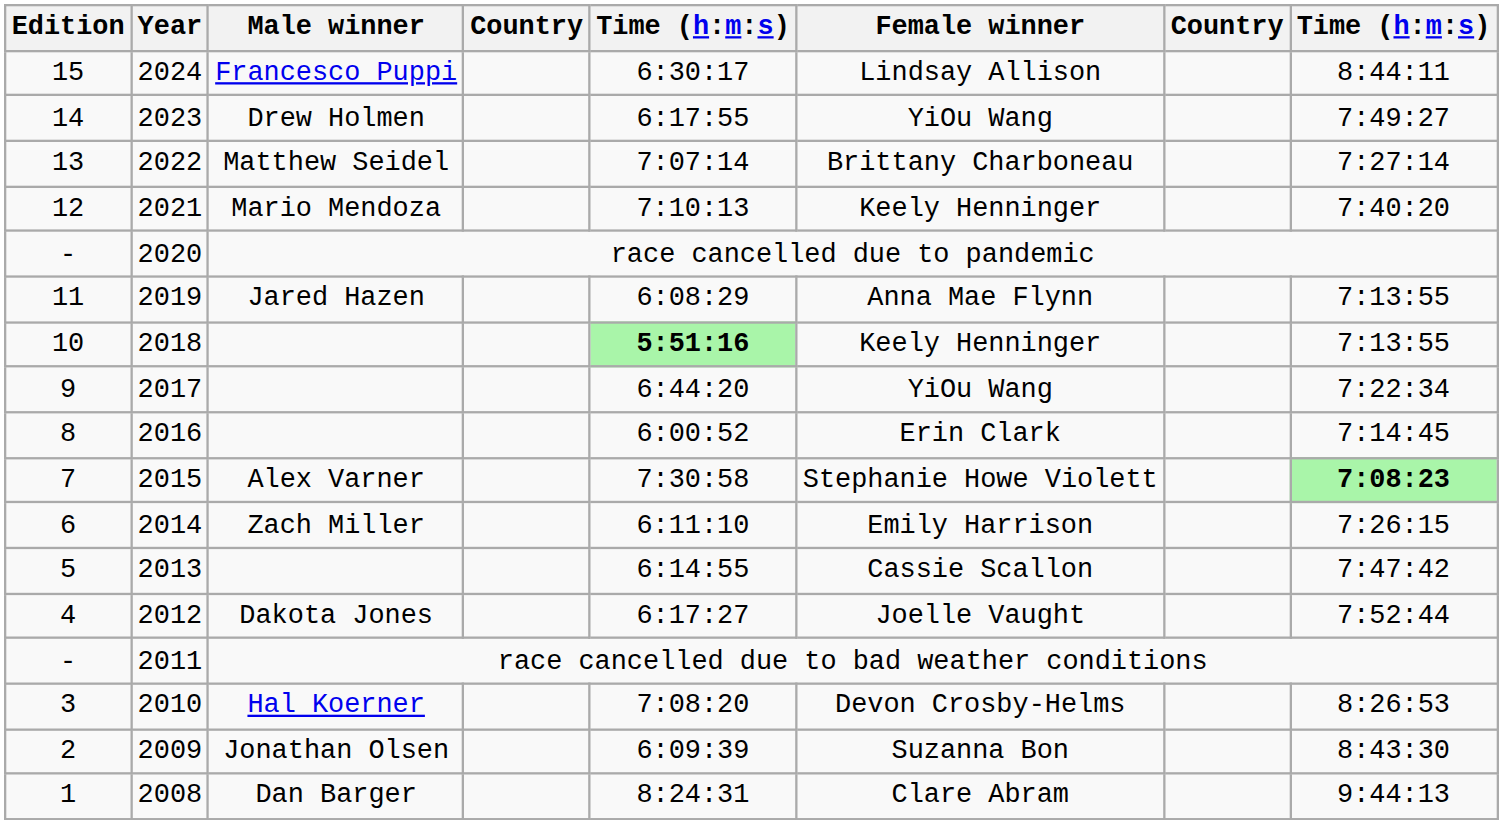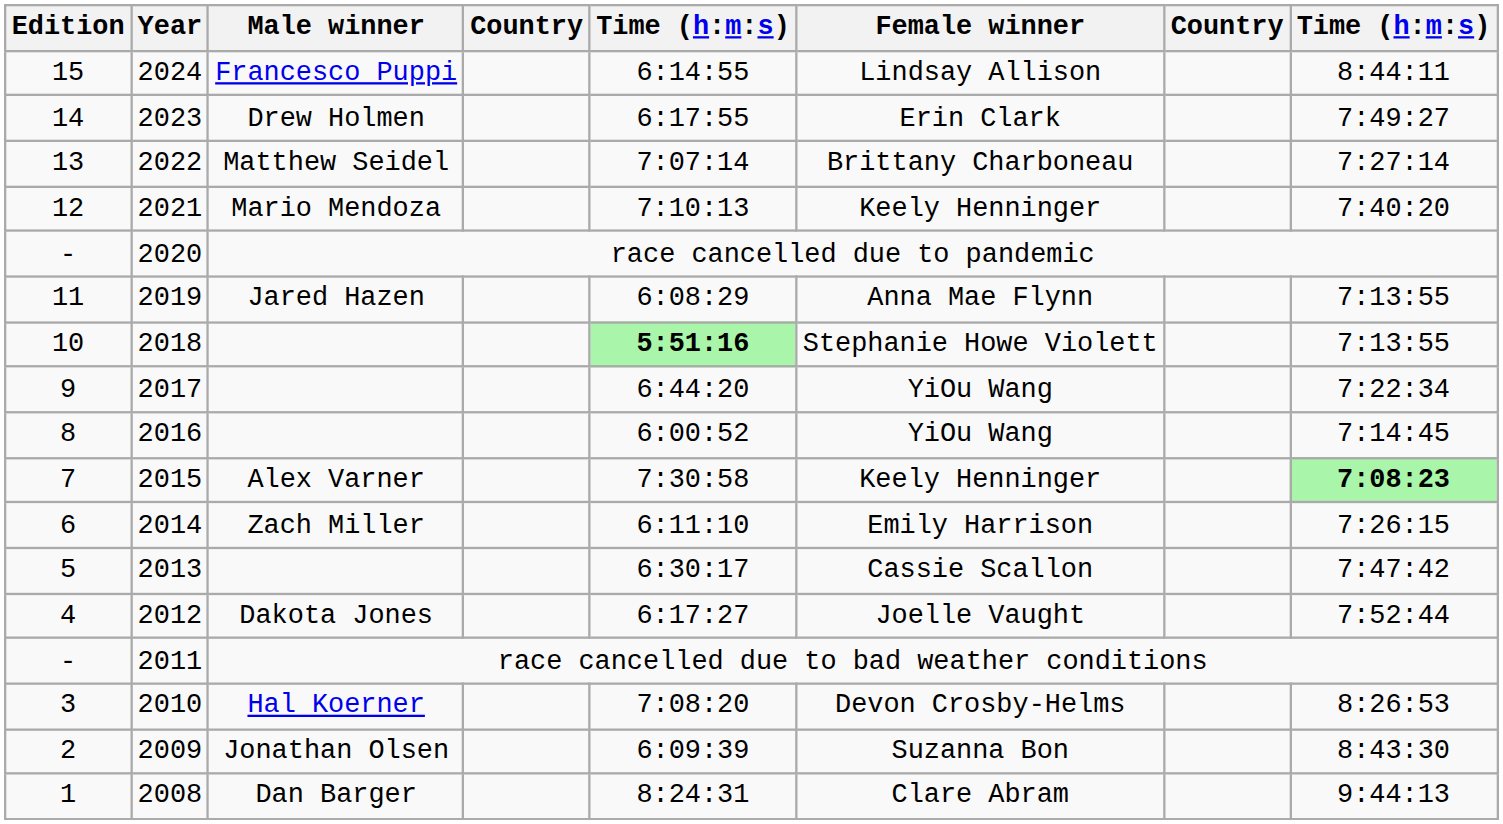2024 | column 5: 6:30:17 -> 6:14:55
2023 | Female winner: YiOu Wang -> Erin Clark
2018 | Female winner: Keely Henninger -> Stephanie Howe Violett
2016 | Female winner: Erin Clark -> YiOu Wang
2015 | Female winner: Stephanie Howe Violett -> Keely Henninger
2013 | column 5: 6:14:55 -> 6:30:17
